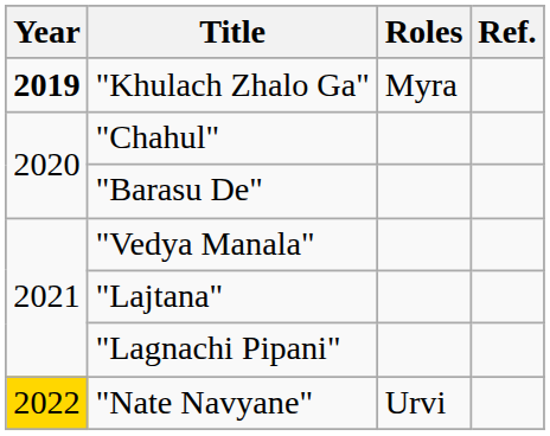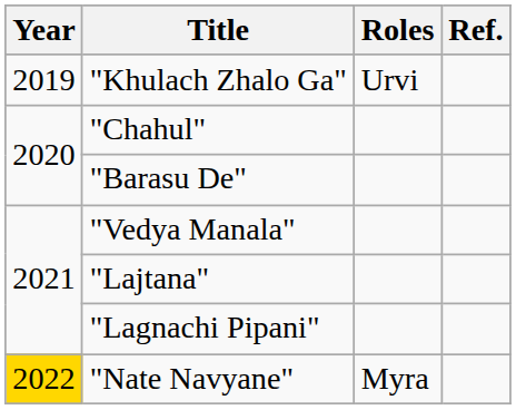"Khulach Zhalo Ga" | Year: bold -> normal
"Khulach Zhalo Ga" | Roles: Myra -> Urvi
"Nate Navyane" | Roles: Urvi -> Myra
